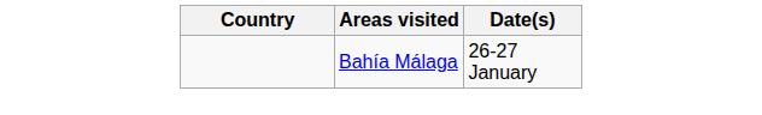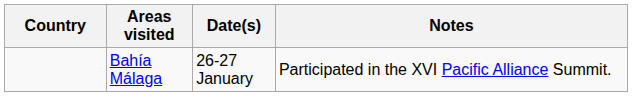+ column: Notes | Participated in the XVI Pacific Alliance Summit.
